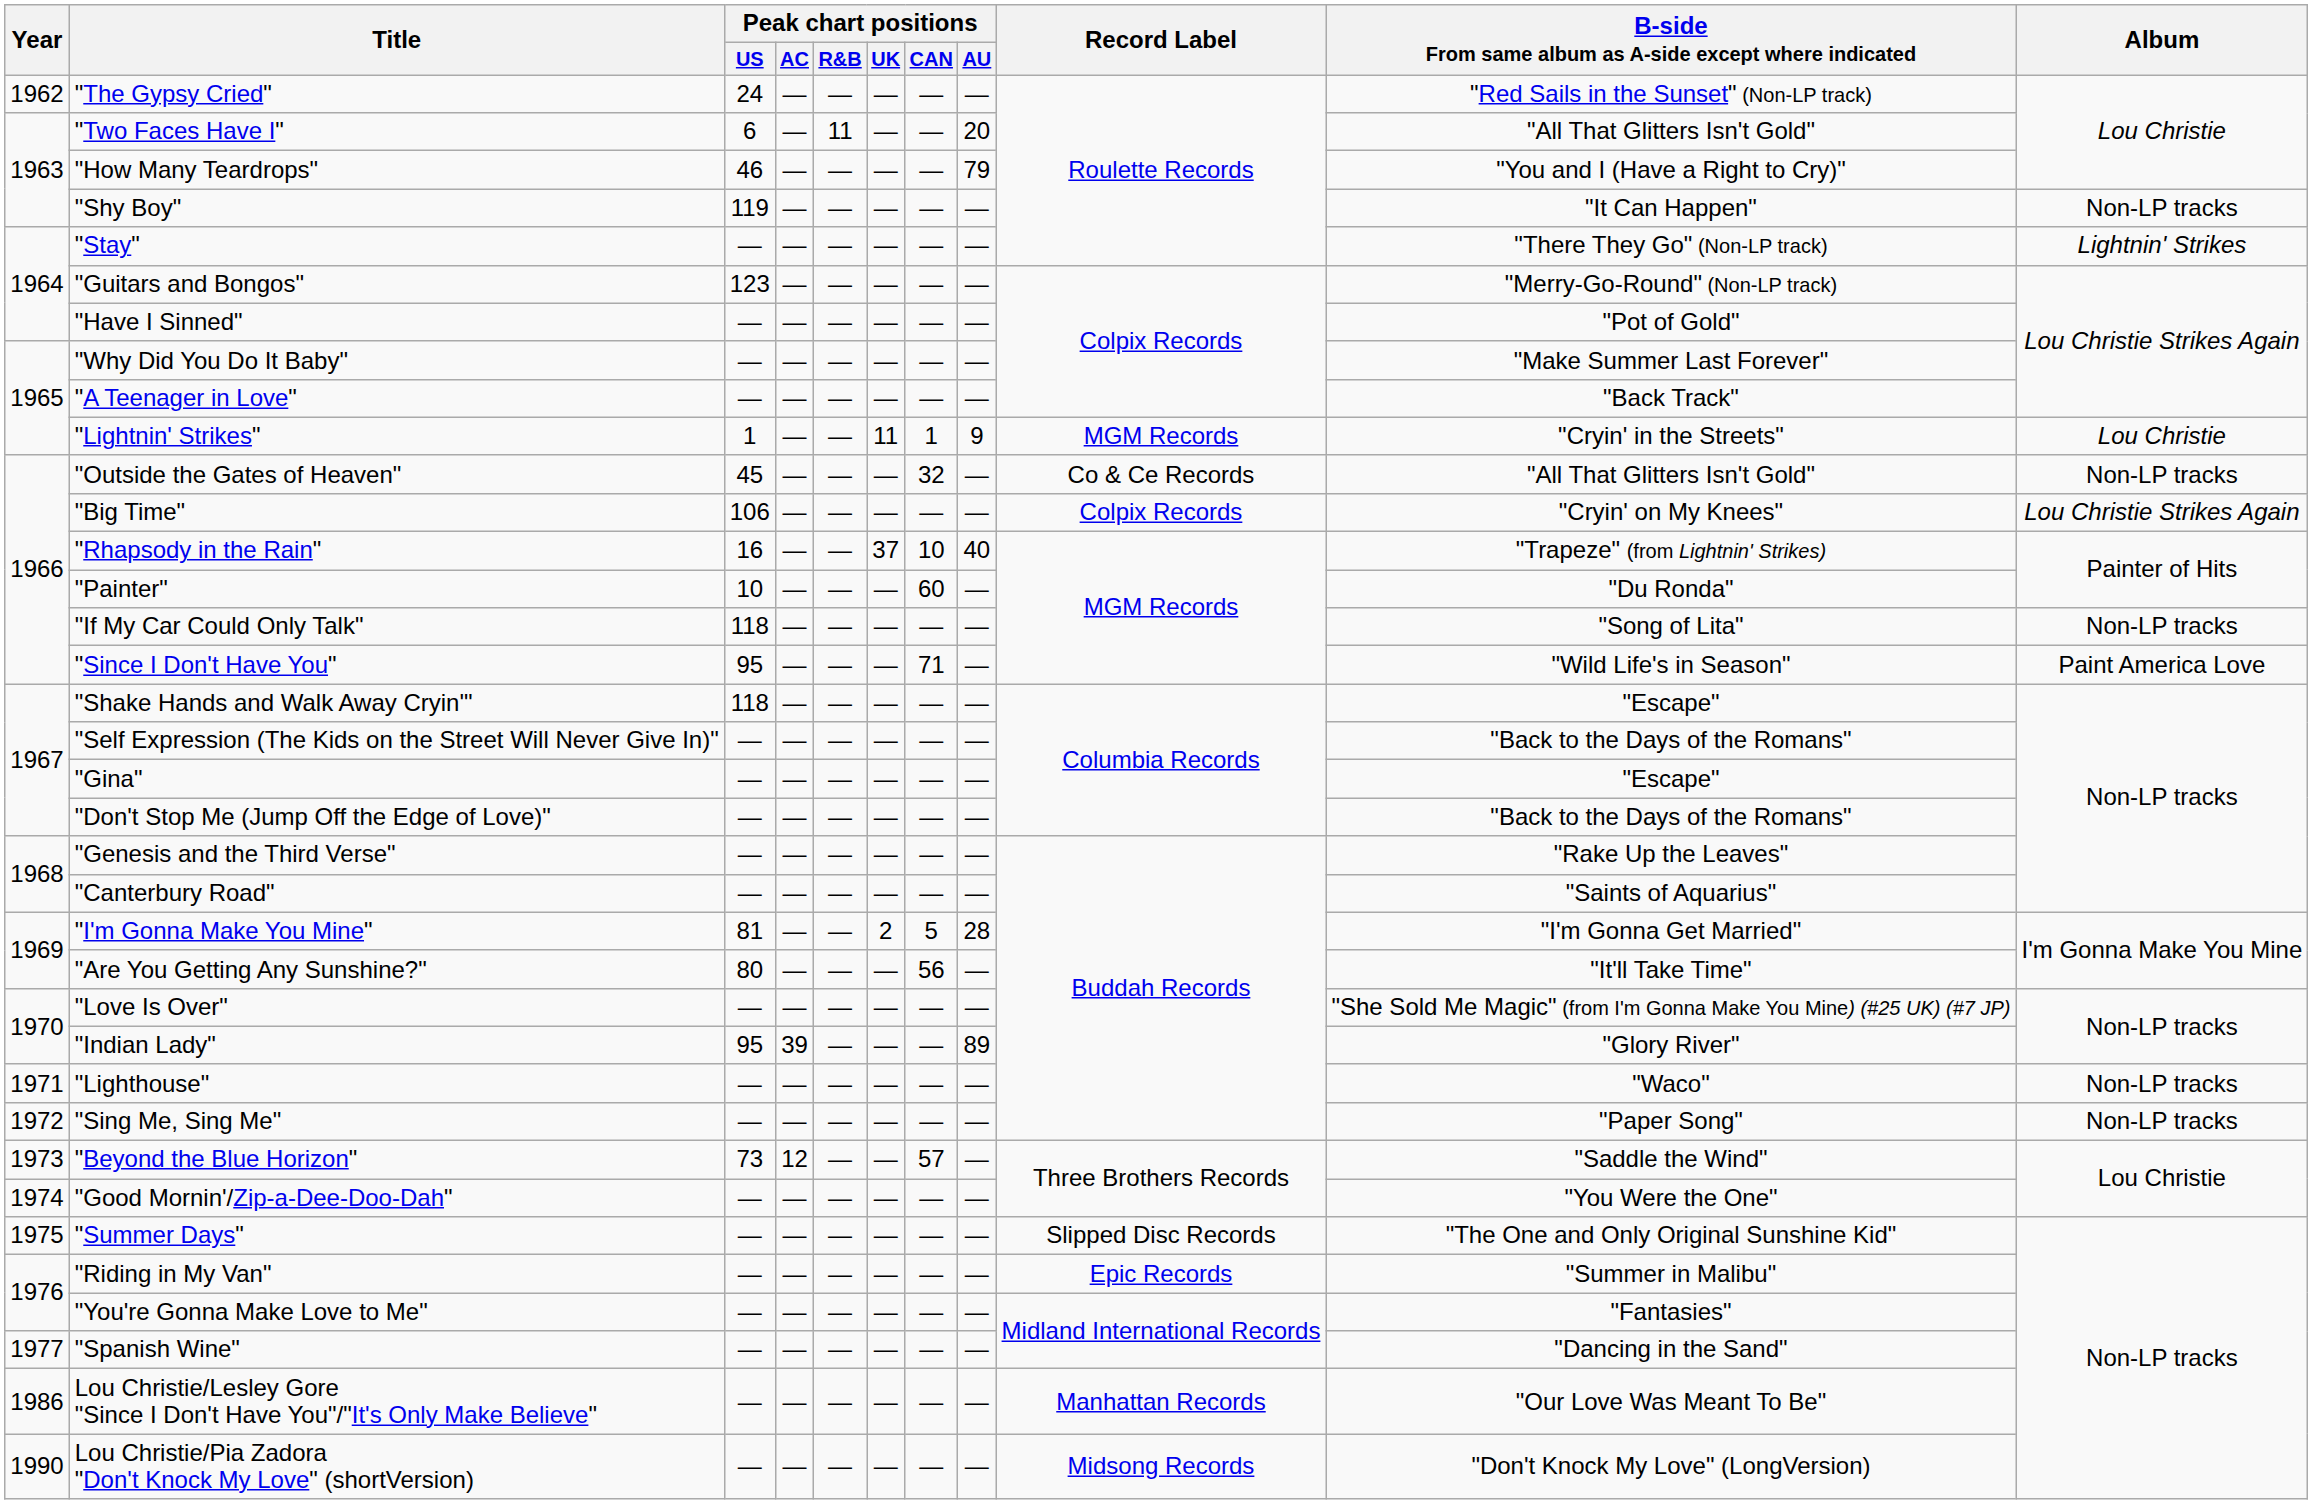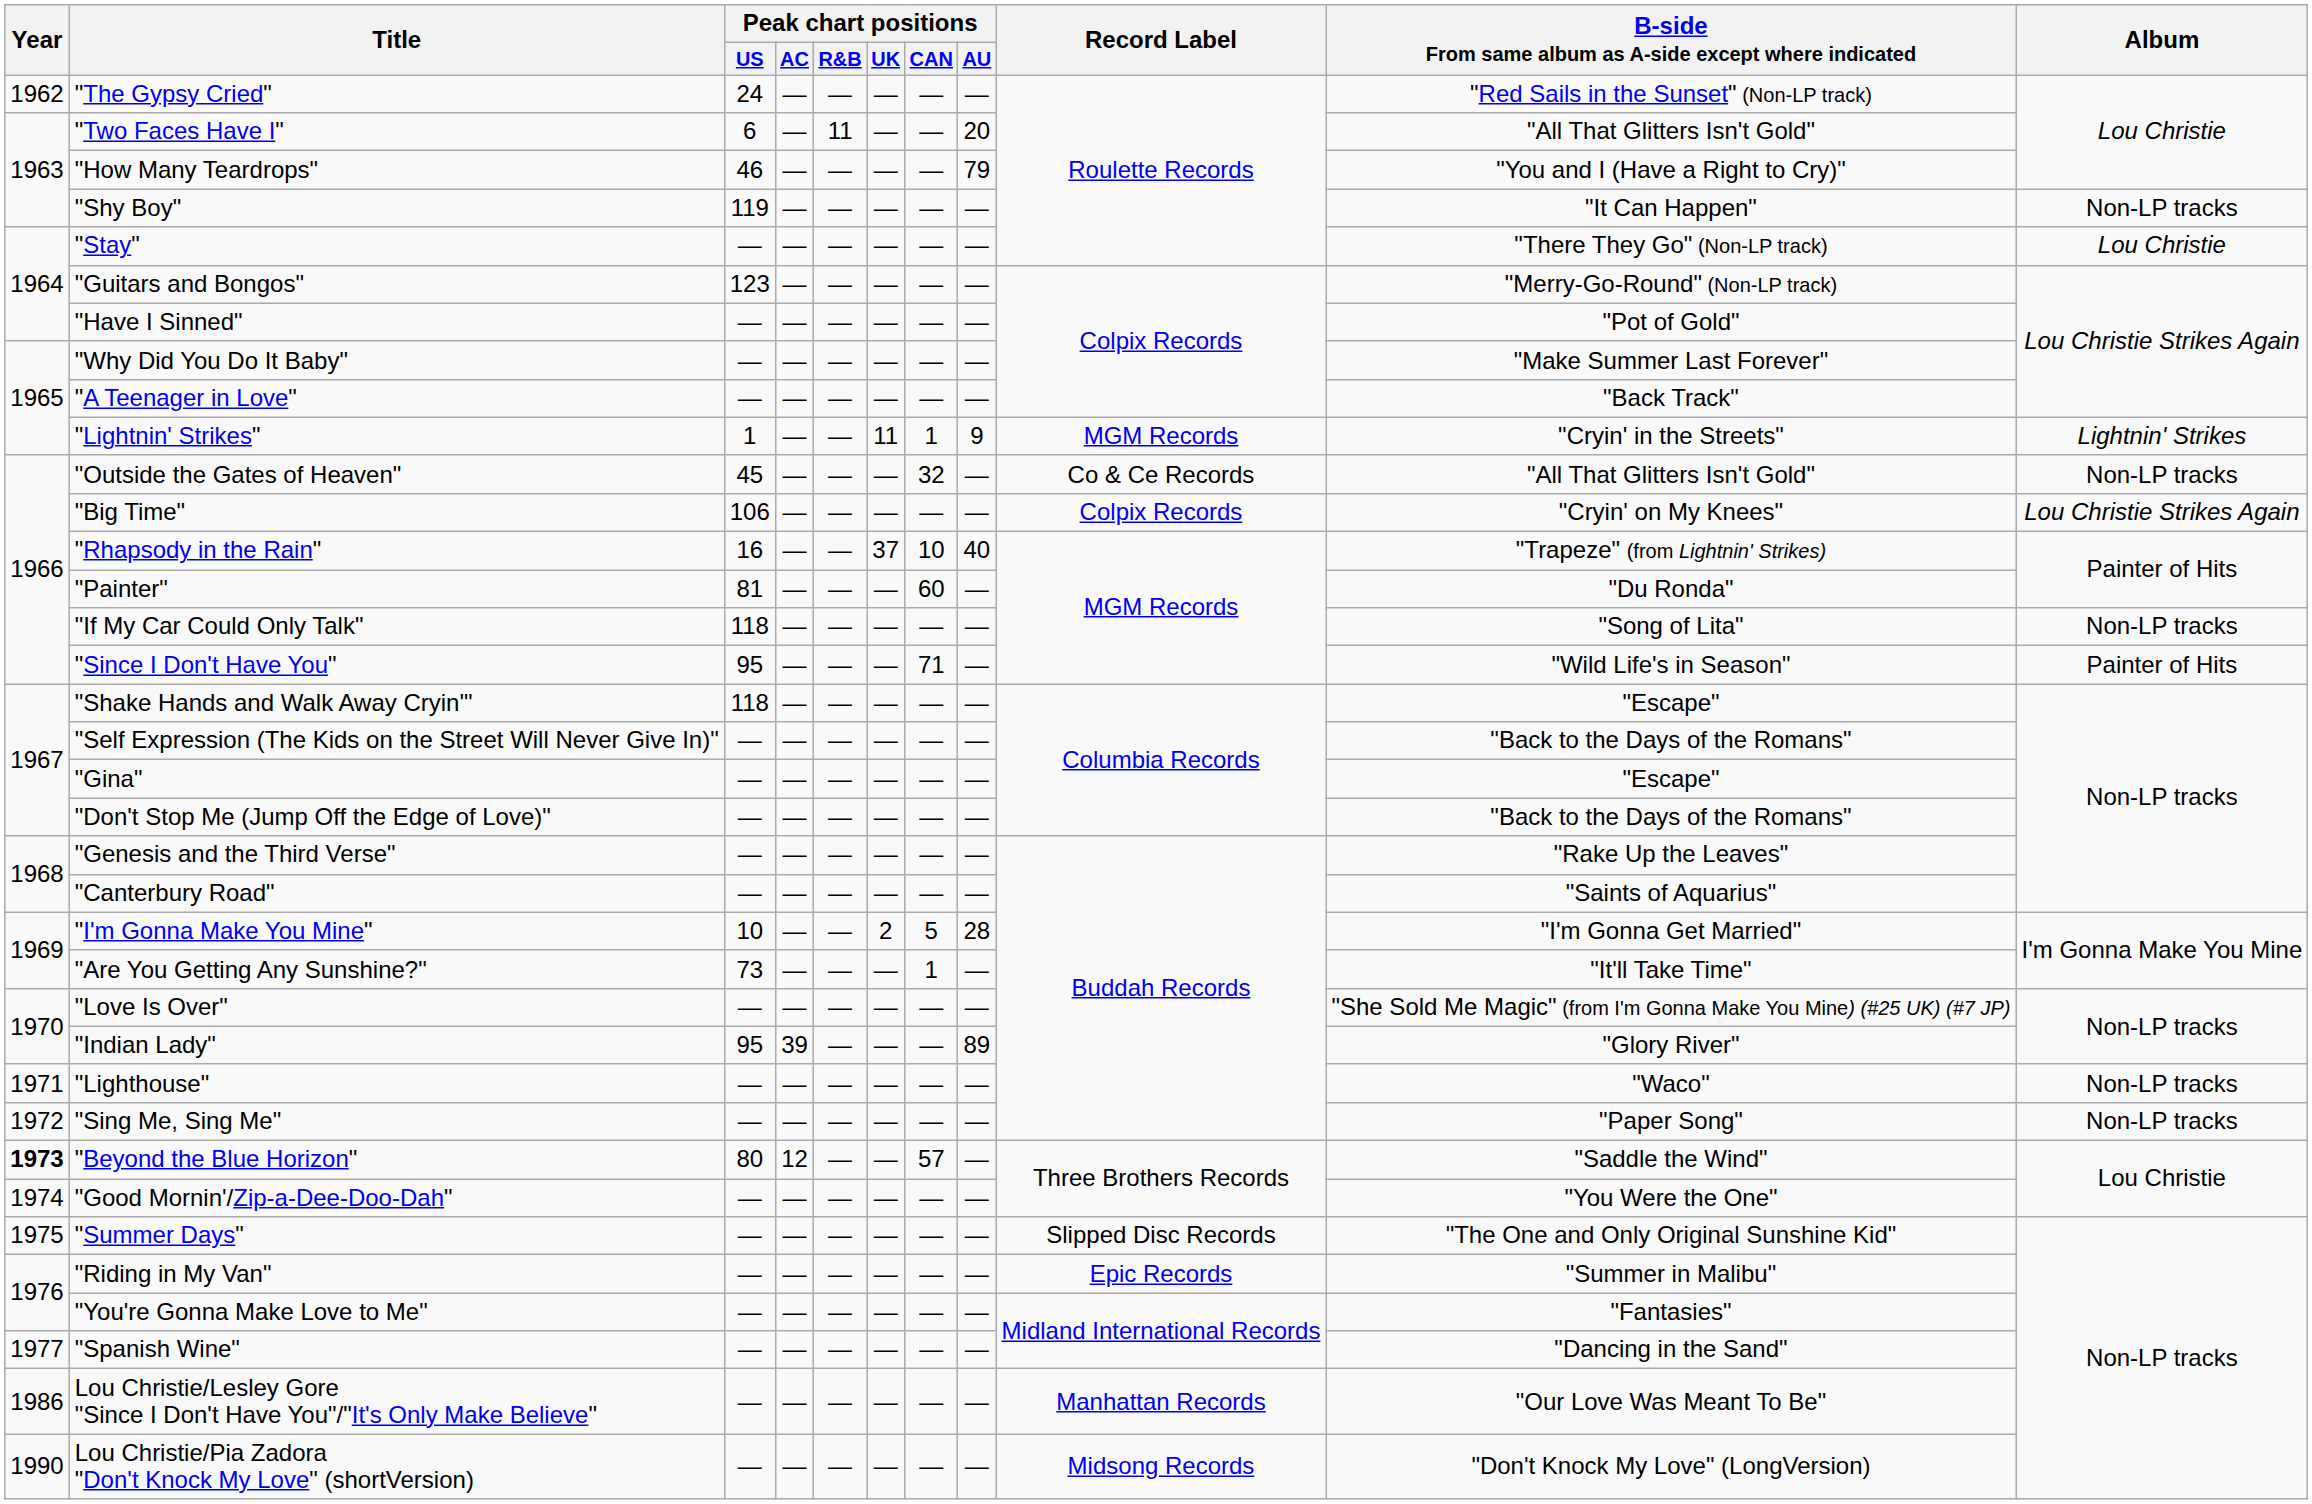"Stay" | Album: Lightnin' Strikes -> Lou Christie
"Lightnin' Strikes" | Album: Lou Christie -> Lightnin' Strikes
"Painter" | Peak chart positions / US: 10 -> 81
"Since I Don't Have You" | Album: Paint America Love -> Painter of Hits
"I'm Gonna Make You Mine" | Peak chart positions / US: 81 -> 10
"Are You Getting Any Sunshine?" | Peak chart positions / US: 80 -> 73
"Are You Getting Any Sunshine?" | Peak chart positions / CAN: 56 -> 1
"Beyond the Blue Horizon" | Year: normal -> bold
"Beyond the Blue Horizon" | Peak chart positions / US: 73 -> 80
